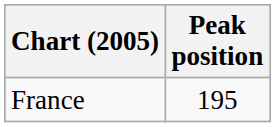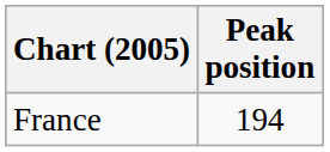France | Peak position: 195 -> 194
